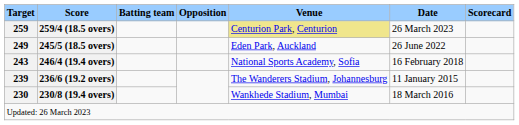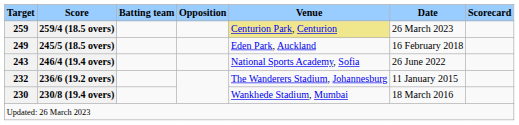245/5 (18.5 overs) | Date: 26 June 2022 -> 16 February 2018
246/4 (19.4 overs) | Date: 16 February 2018 -> 26 June 2022
236/6 (19.2 overs) | Target: 239 -> 232
